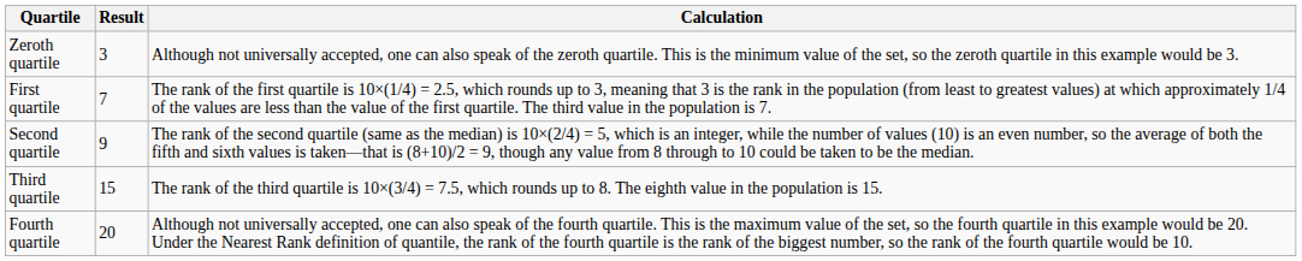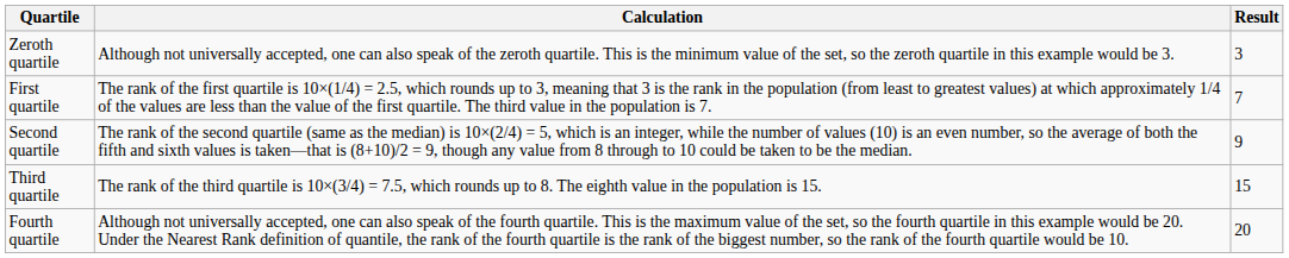columns swapped: Calculation <-> Result
